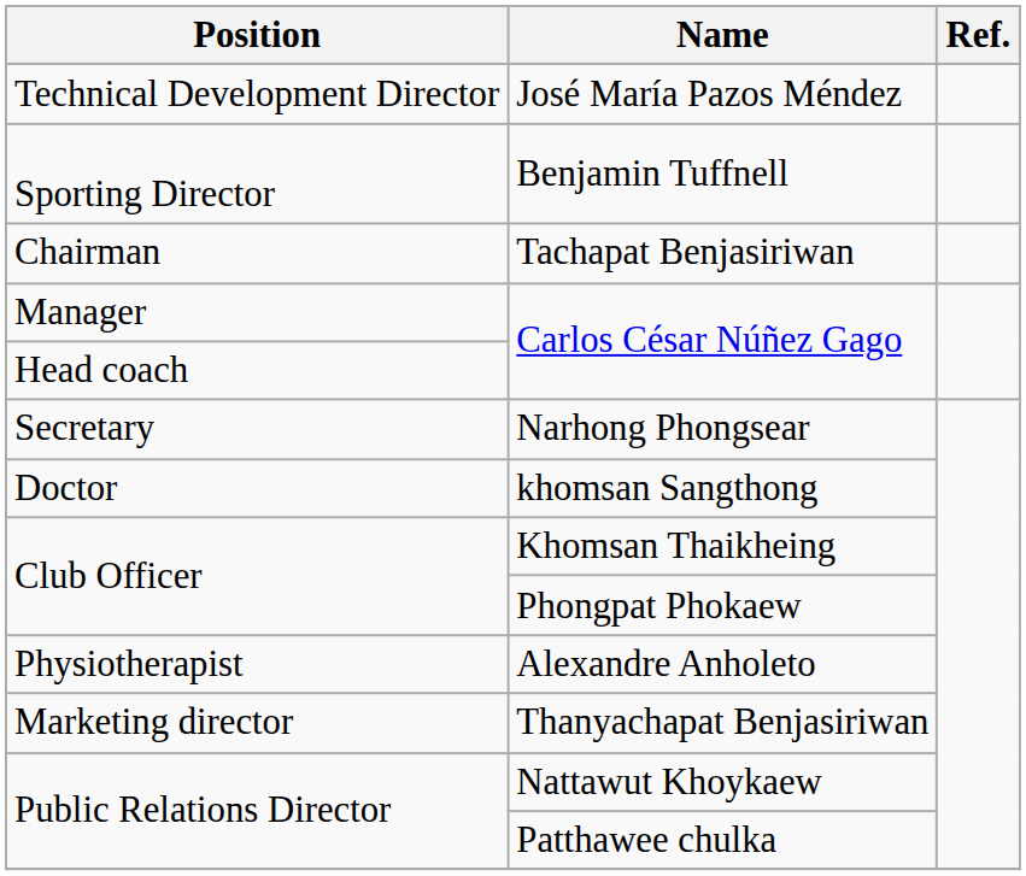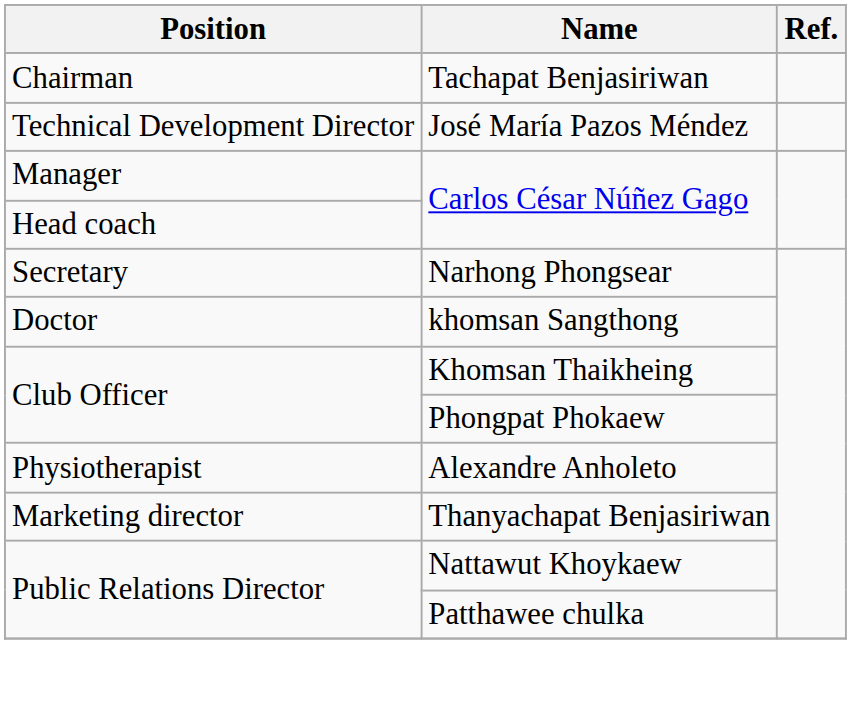rows swapped: Tachapat Benjasiriwan <-> José María Pazos Méndez
- row: Sporting Director | Benjamin Tuffnell
